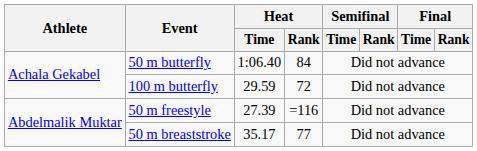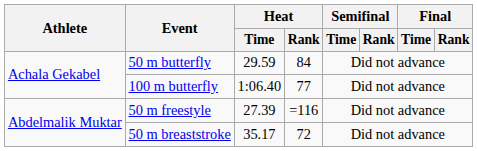50 m butterfly | Heat / Time: 1:06.40 -> 29.59
100 m butterfly | Heat / Time: 29.59 -> 1:06.40
100 m butterfly | Heat / Rank: 72 -> 77
50 m breaststroke | Heat / Rank: 77 -> 72
